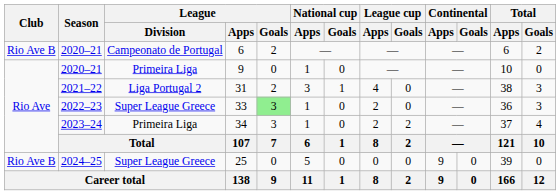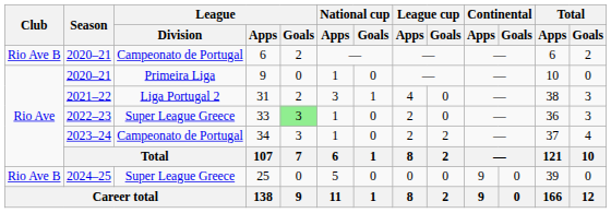34 | League / Division: Primeira Liga -> Campeonato de Portugal
